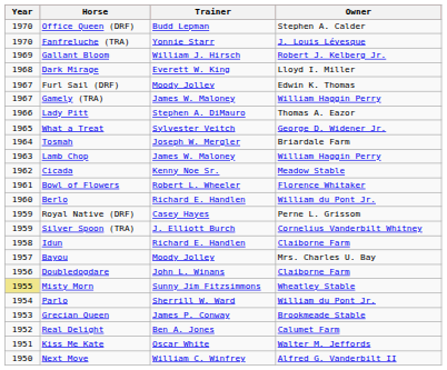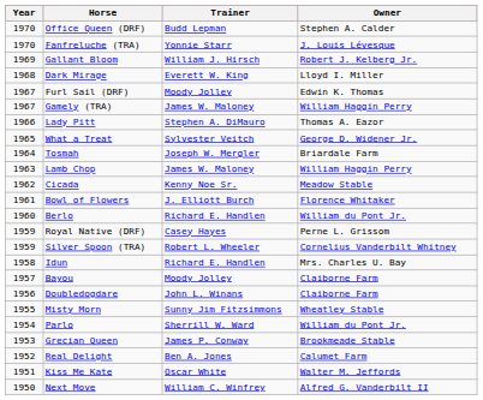Bowl of Flowers | Trainer: Robert L. Wheeler -> J. Elliott Burch
Silver Spoon (TRA) | Trainer: J. Elliott Burch -> Robert L. Wheeler
Idun | Owner: Claiborne Farm -> Mrs. Charles U. Bay
Bayou | Owner: Mrs. Charles U. Bay -> Claiborne Farm
Misty Morn | Year: khaki background -> no background
